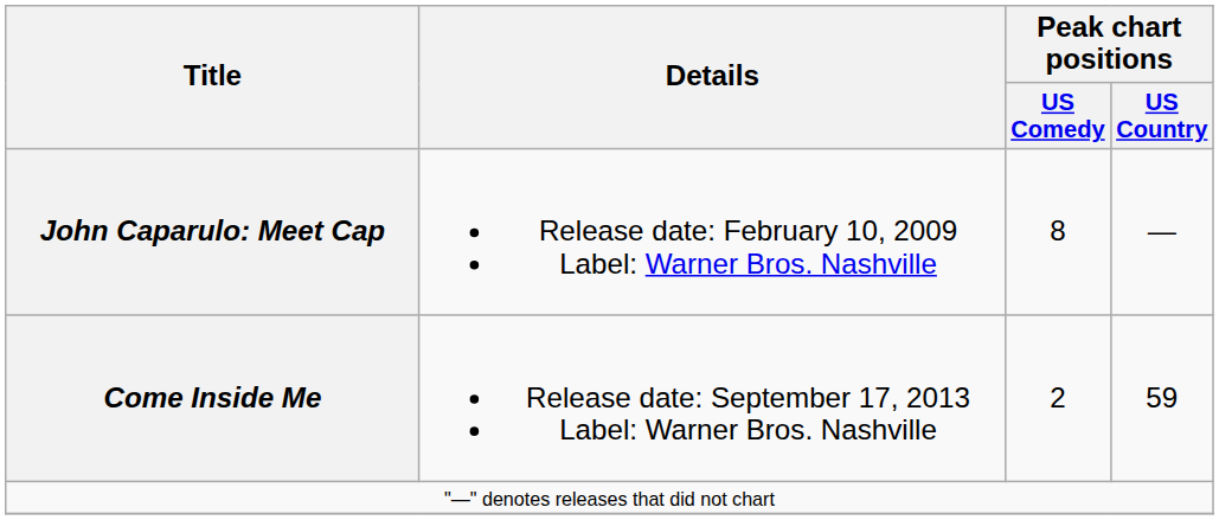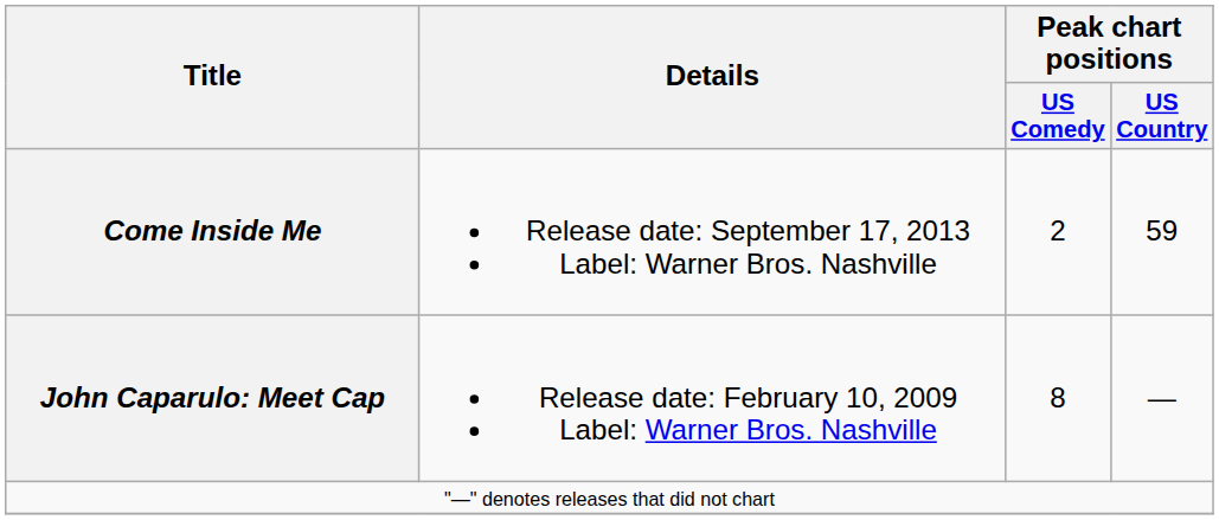rows swapped: John Caparulo: Meet Cap <-> Come Inside Me
